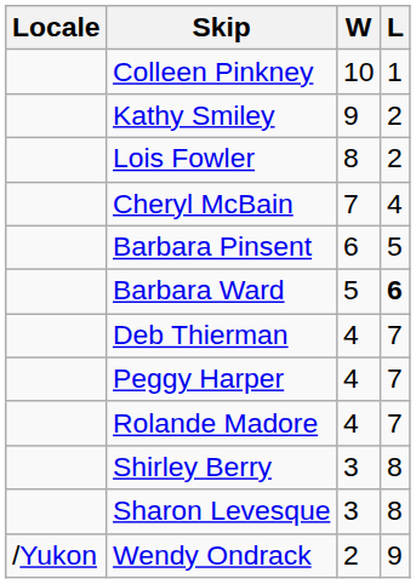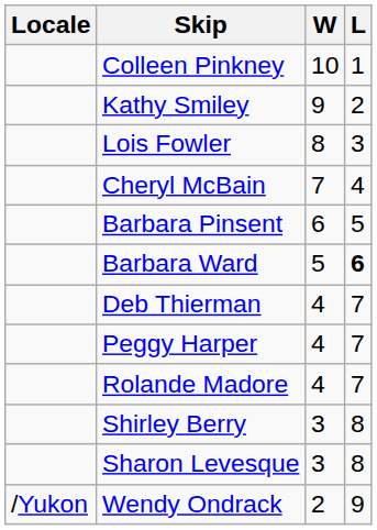Lois Fowler | L: 2 -> 3
